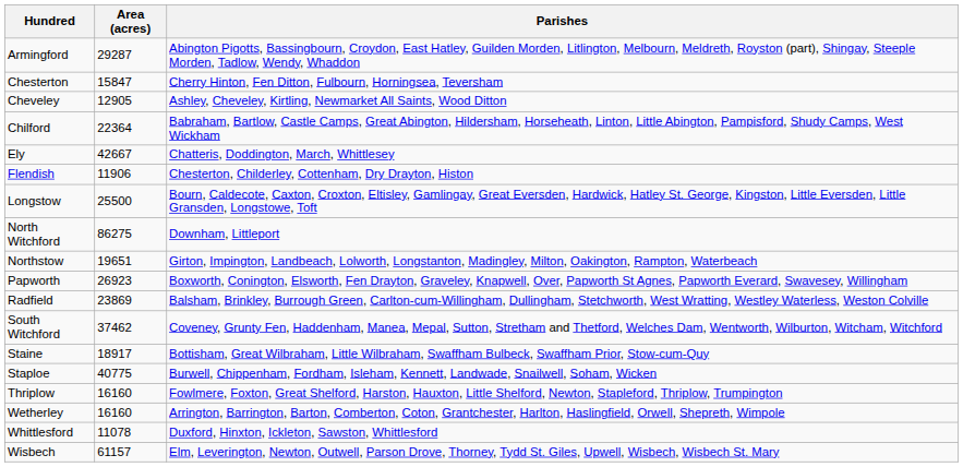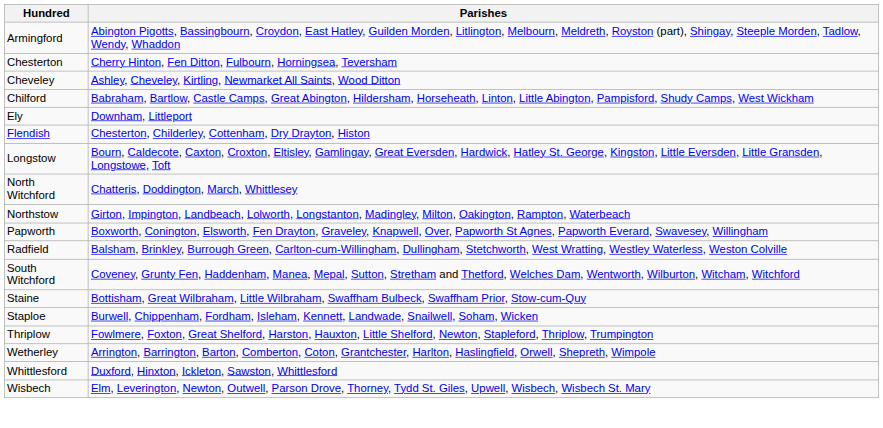- column: Area (acres) | 29287 | 15847 | 12905 | 22364 | 42667 | 11906 | 25500 | 86275 | 19651 | 26923 | 23869 | 37462 | 18917 | 40775 | 16160 | 16160 | 11078 | 61157
Ely | Parishes: Chatteris, Doddington, March, Whittlesey -> Downham, Littleport
North Witchford | Parishes: Downham, Littleport -> Chatteris, Doddington, March, Whittlesey
